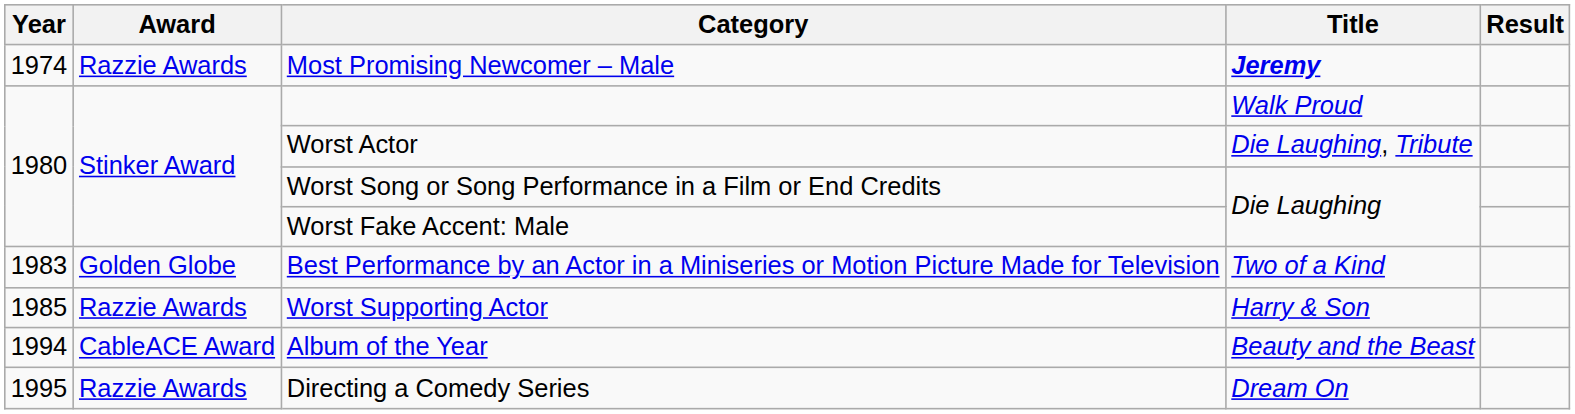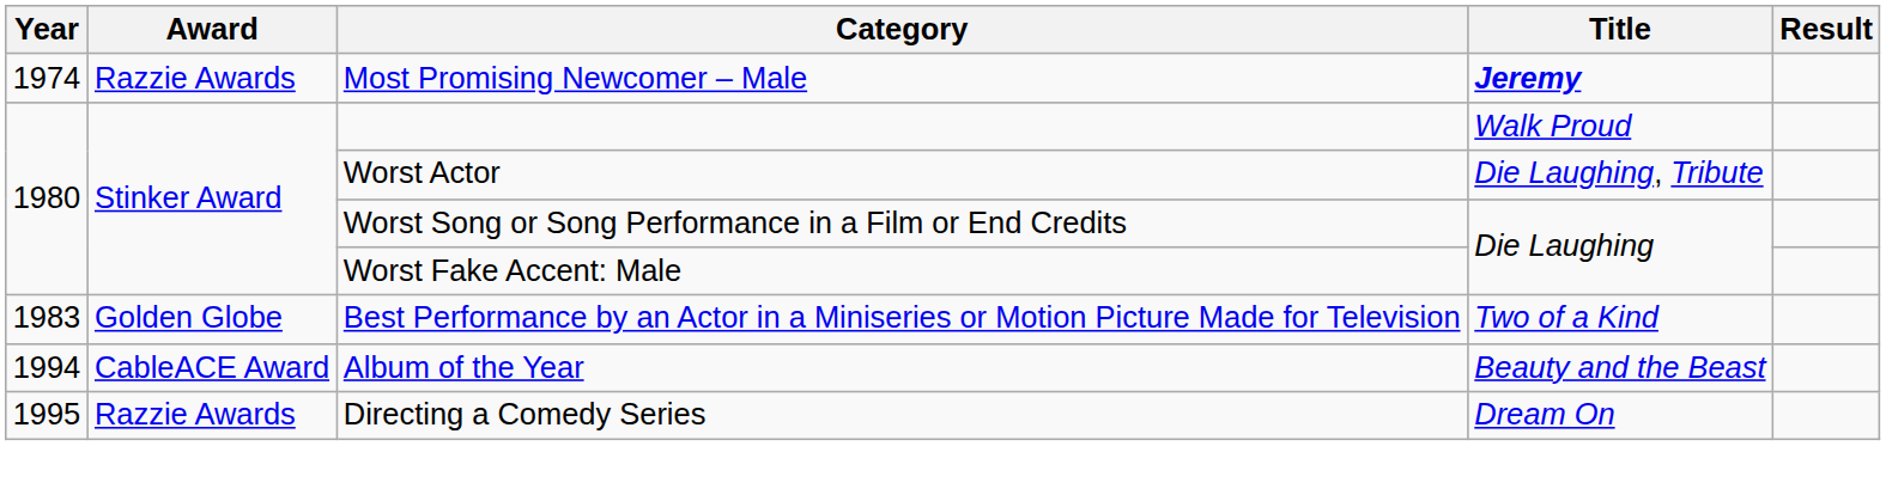- row: 1985 | Razzie Awards | Worst Supporting Actor | Harry & Son
